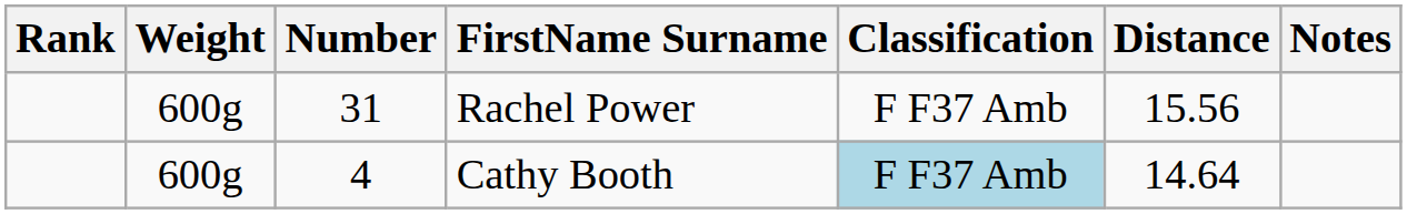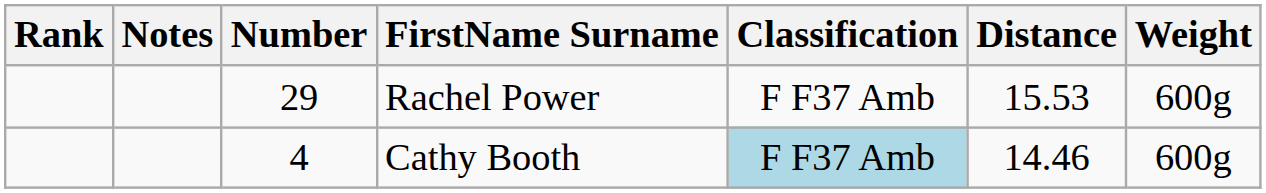columns swapped: Weight <-> Notes
Rachel Power | Number: 31 -> 29
Rachel Power | Distance: 15.56 -> 15.53
Cathy Booth | Distance: 14.64 -> 14.46
